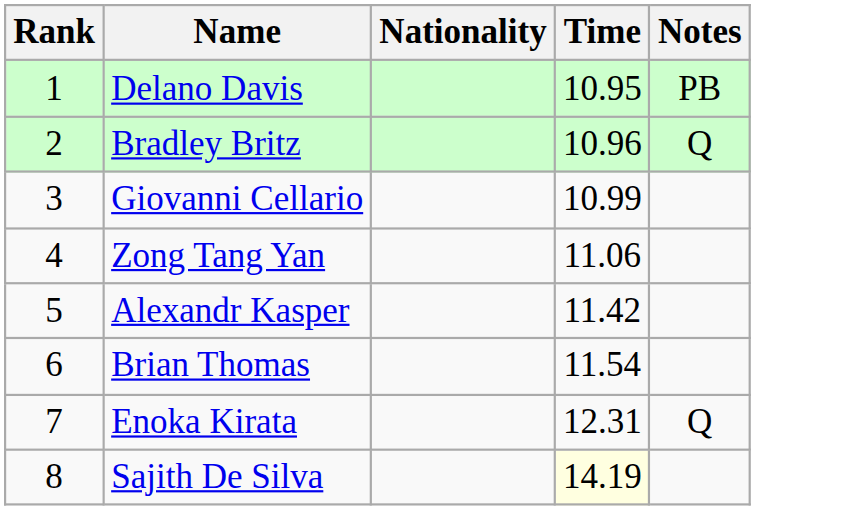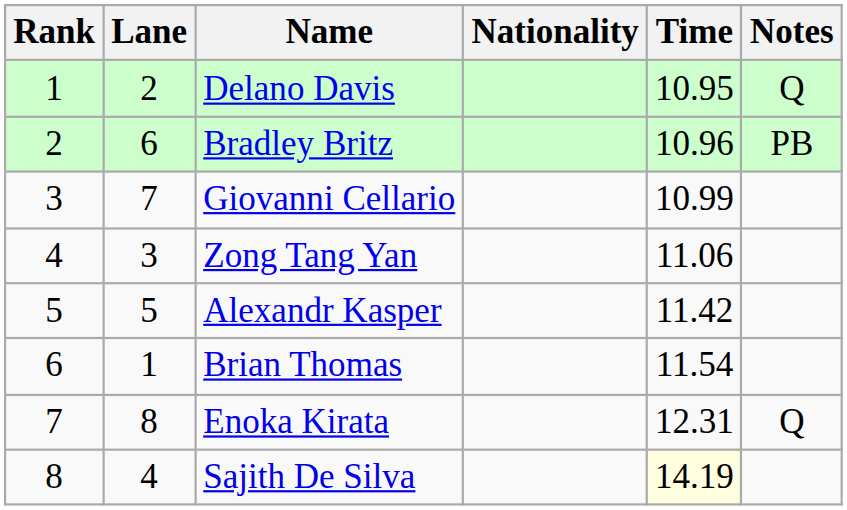+ column: Lane | 2 | 6 | 7 | 3 | 5 | 1 | 8 | 4
Delano Davis | Notes: PB -> Q
Bradley Britz | Notes: Q -> PB
